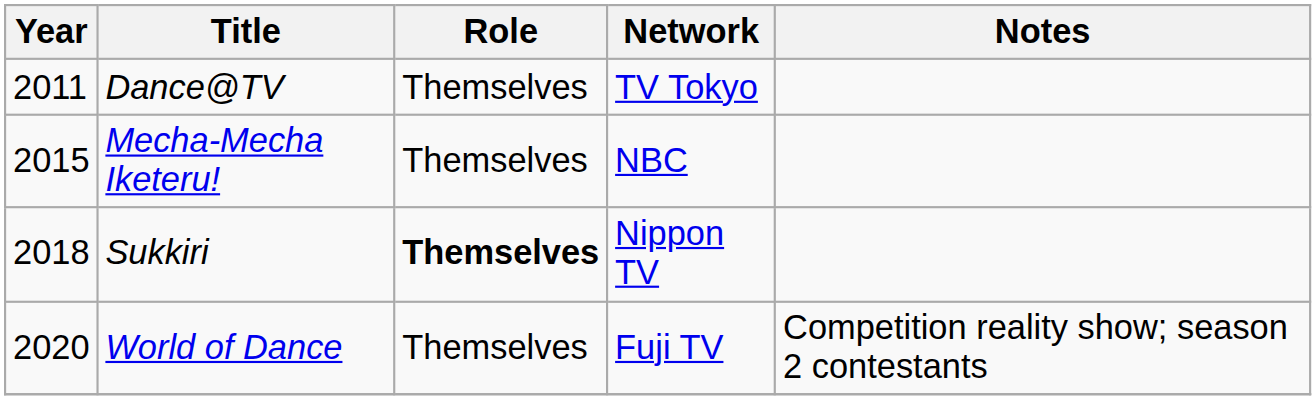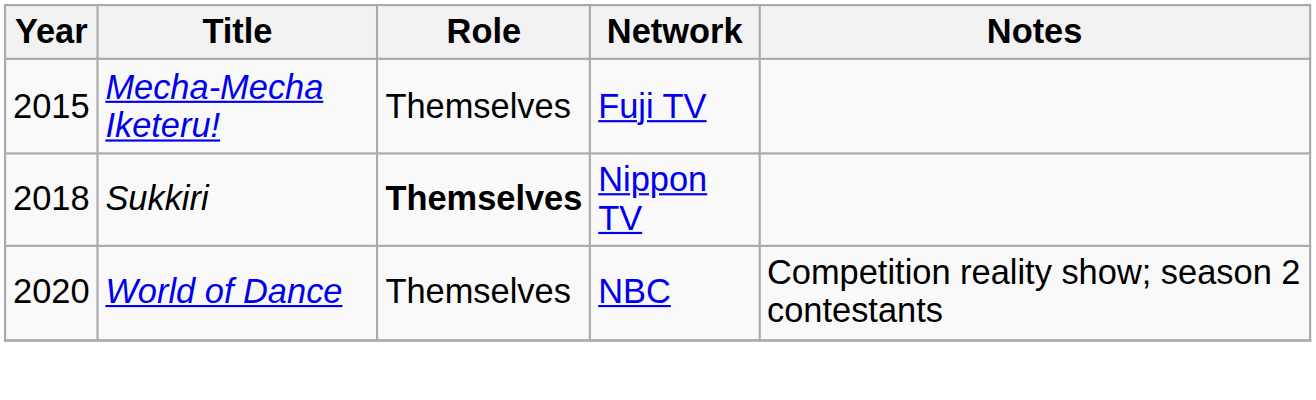- row: 2011 | Dance@TV | Themselves | TV Tokyo
Mecha-Mecha Iketeru! | Network: NBC -> Fuji TV
World of Dance | Network: Fuji TV -> NBC
